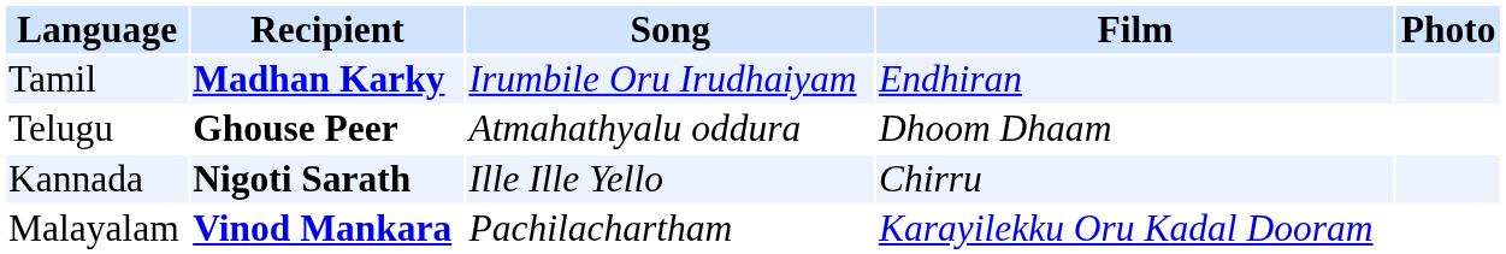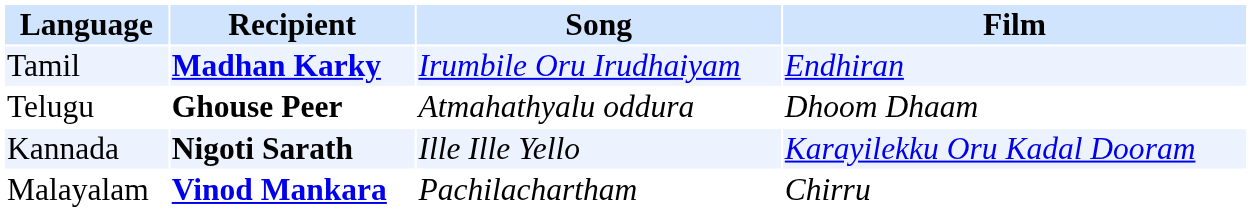- column: Photo
Kannada | Film: Chirru -> Karayilekku Oru Kadal Dooram
Malayalam | Film: Karayilekku Oru Kadal Dooram -> Chirru
